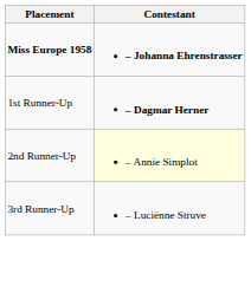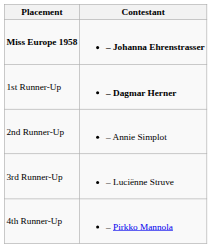2nd Runner-Up | Contestant: lightyellow background -> no background
+ row: 4th Runner-Up | – Pirkko Mannola
